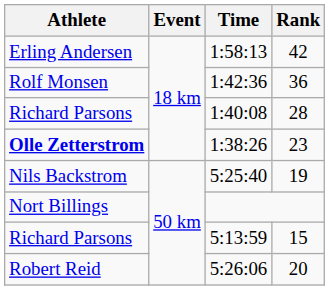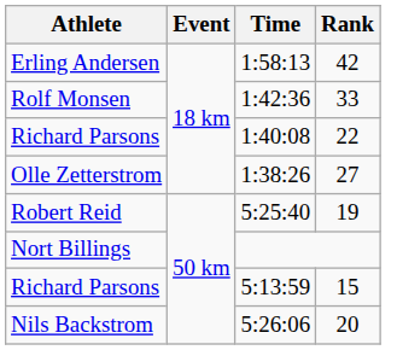1:42:36 | Rank: 36 -> 33
1:40:08 | Rank: 28 -> 22
1:38:26 | Athlete: bold -> normal
1:38:26 | Rank: 23 -> 27
5:25:40 | Athlete: Nils Backstrom -> Robert Reid
5:26:06 | Athlete: Robert Reid -> Nils Backstrom
